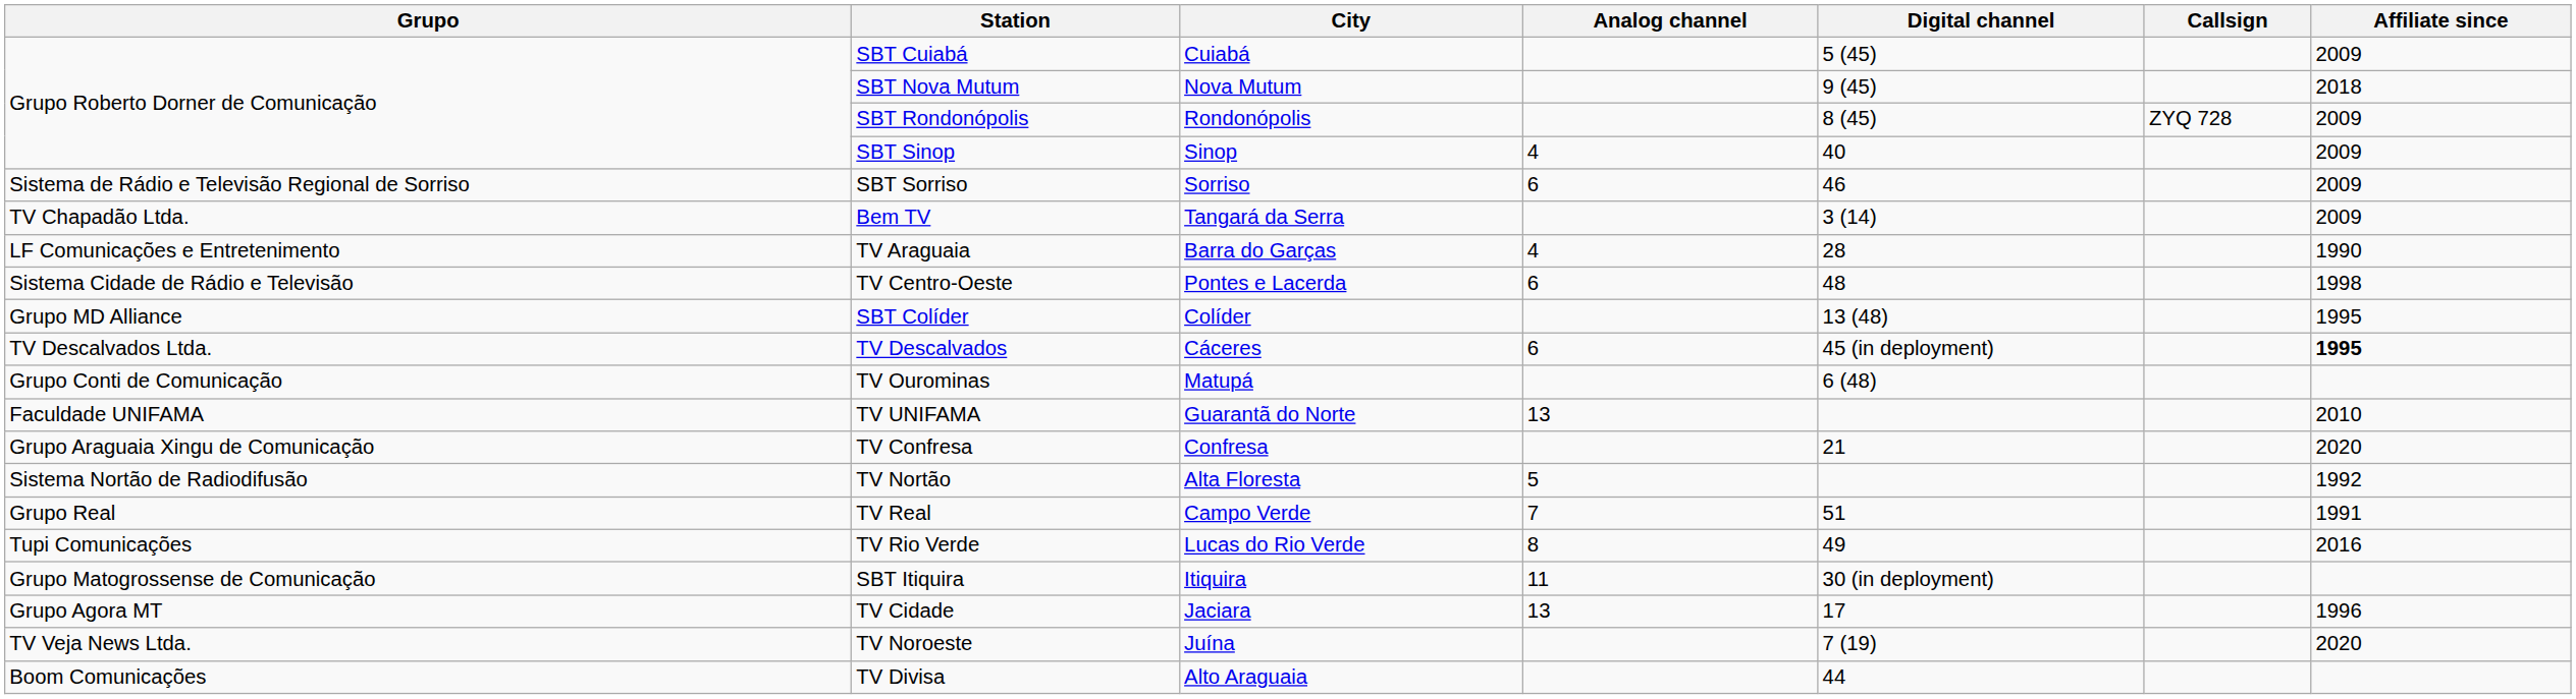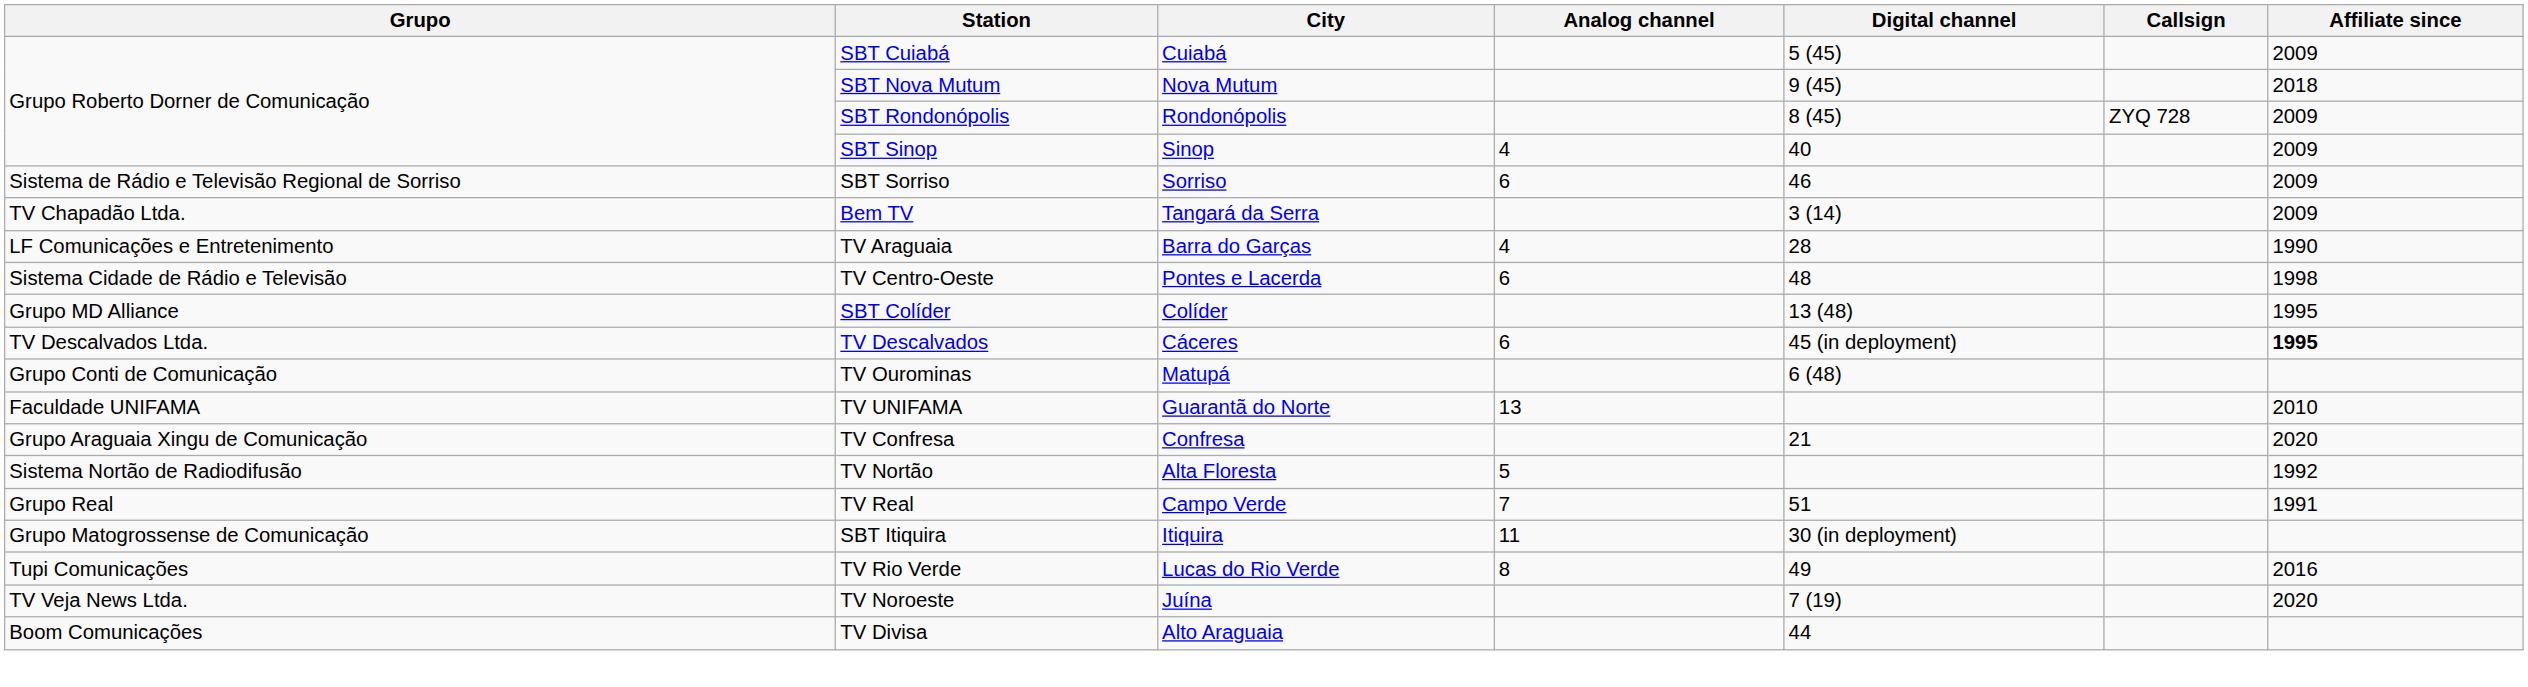rows swapped: TV Rio Verde <-> SBT Itiquira
- row: Grupo Agora MT | TV Cidade | Jaciara | 13 | 17 | 1996
